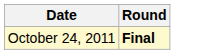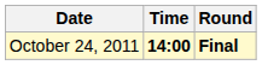+ column: Time | 14:00
